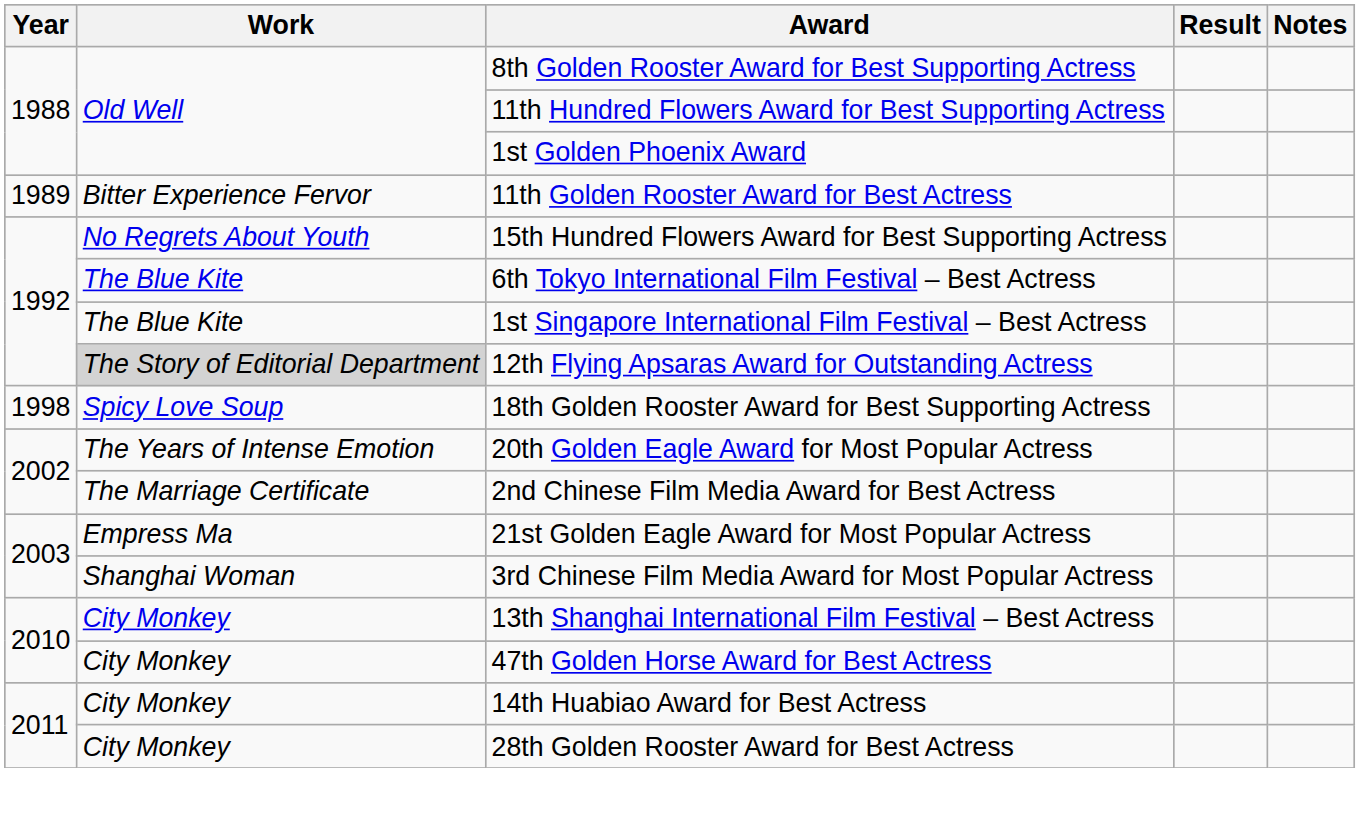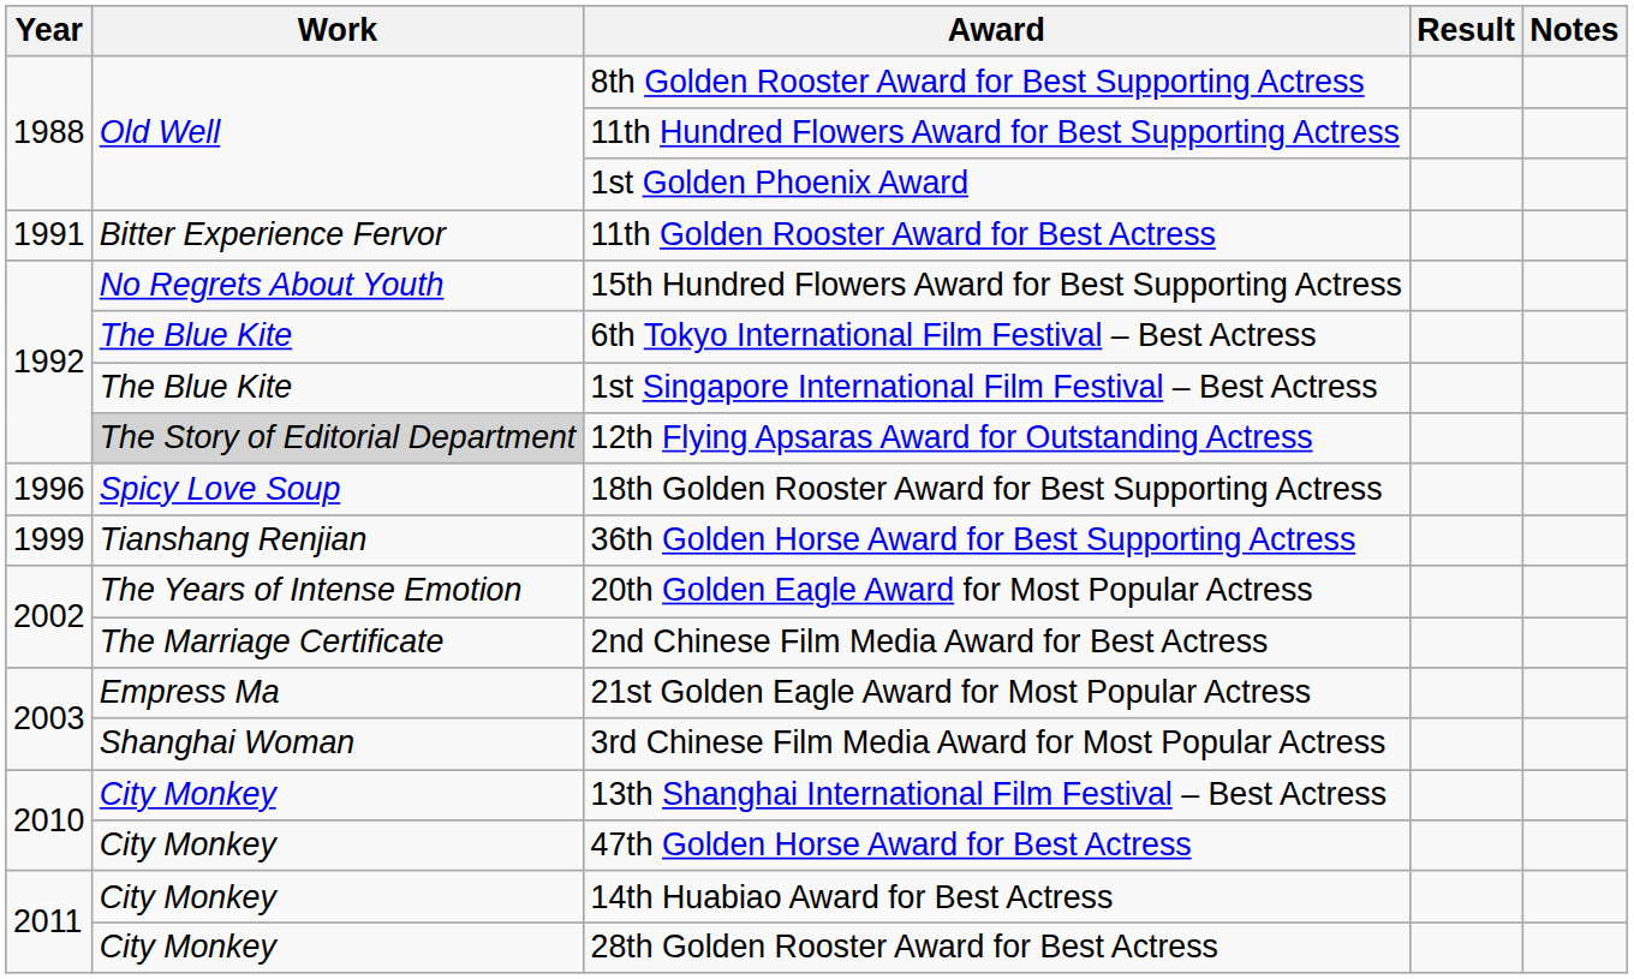11th Golden Rooster Award for Best Actress | Year: 1989 -> 1991
18th Golden Rooster Award for Best Supporting Actress | Year: 1998 -> 1996
+ row: 1999 | Tianshang Renjian | 36th Golden Horse Award for Best Supporting Actress
